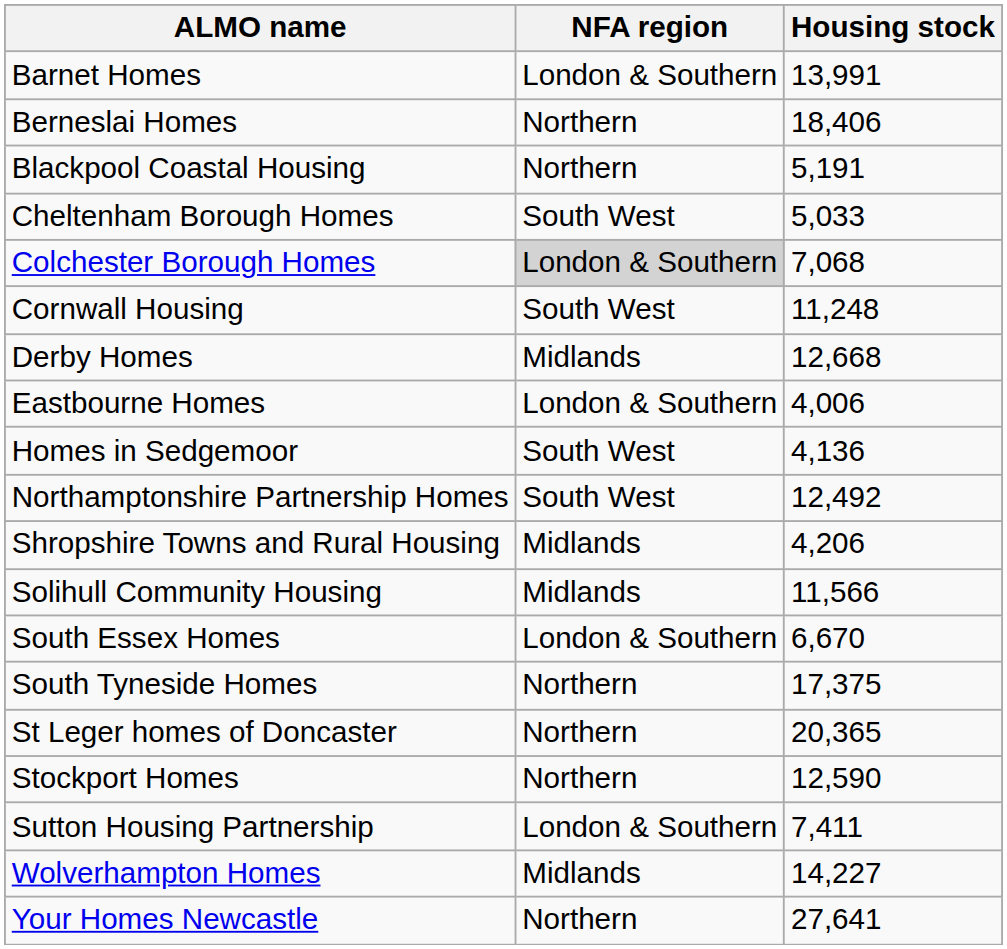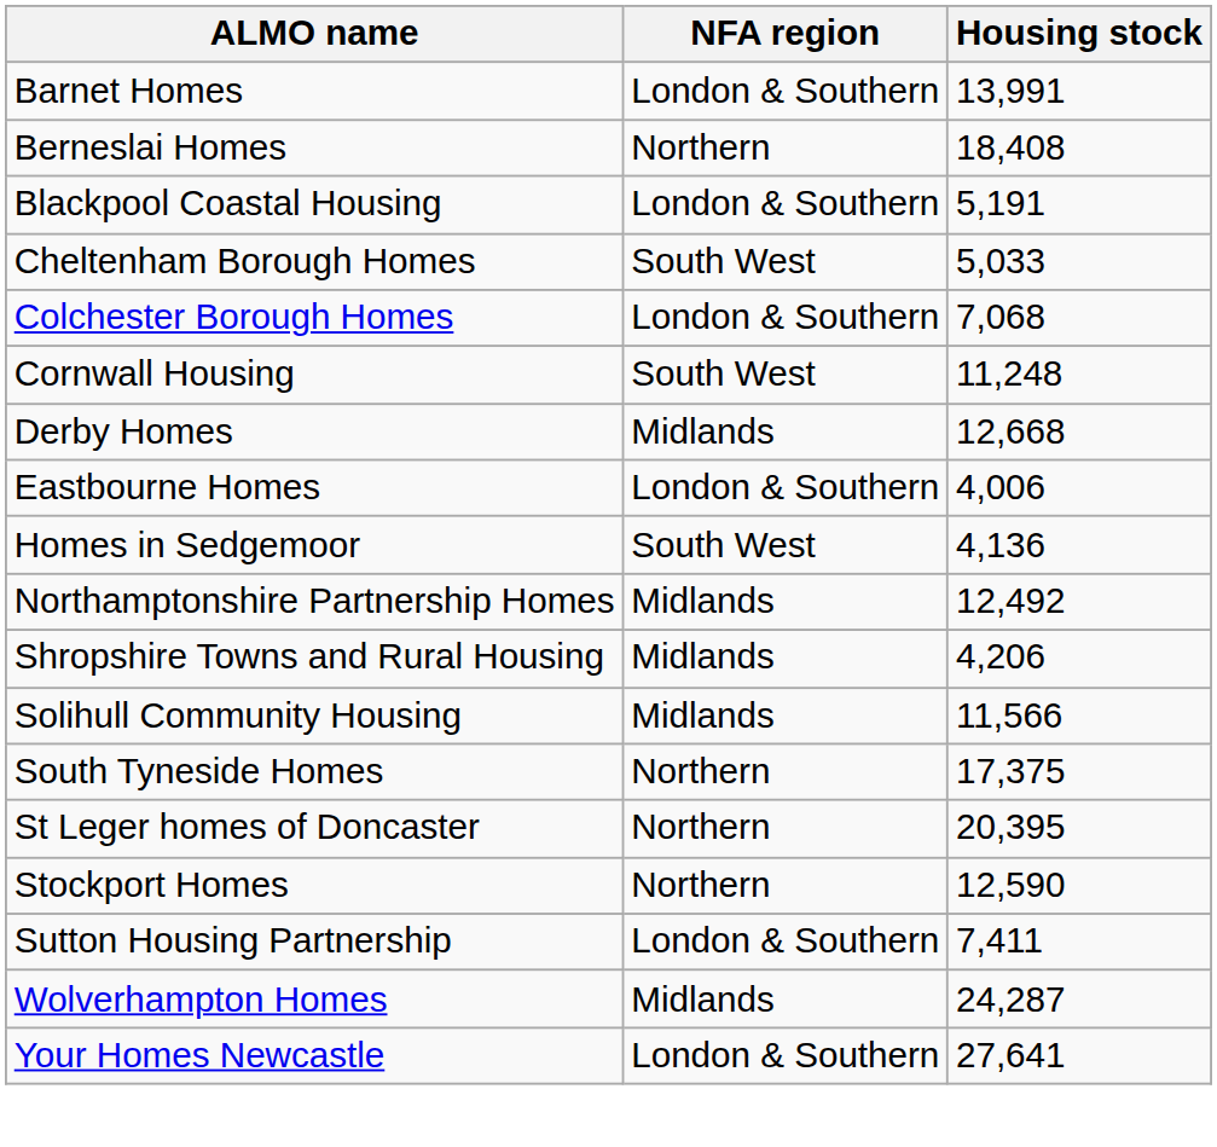Berneslai Homes | Housing stock: 18,406 -> 18,408
Blackpool Coastal Housing | NFA region: Northern -> London & Southern
Colchester Borough Homes | NFA region: lightgrey background -> no background
Northamptonshire Partnership Homes | NFA region: South West -> Midlands
- row: South Essex Homes | London & Southern | 6,670
St Leger homes of Doncaster | Housing stock: 20,365 -> 20,395
Wolverhampton Homes | Housing stock: 14,227 -> 24,287
Your Homes Newcastle | NFA region: Northern -> London & Southern
